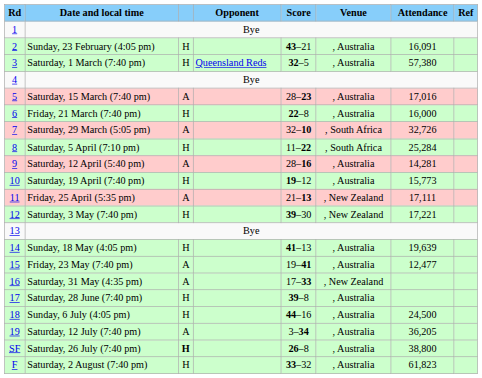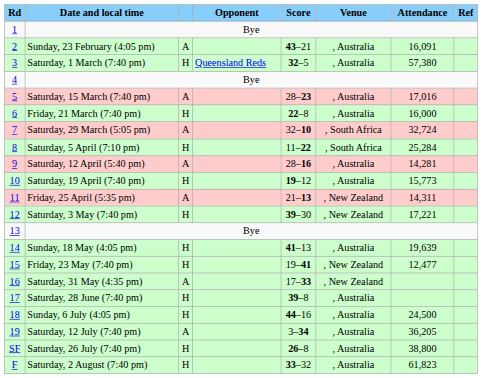Sunday, 23 February (4:05 pm) | column 3: H -> A
Saturday, 29 March (5:05 pm) | column 7: 32,726 -> 32,724
Friday, 25 April (5:35 pm) | column 7: 17,111 -> 14,311
Friday, 23 May (7:40 pm) | column 3: A -> H
Friday, 23 May (7:40 pm) | column 6: , Australia -> , New Zealand
Saturday, 26 July (7:40 pm) | column 3: bold -> normal
